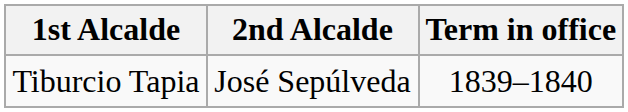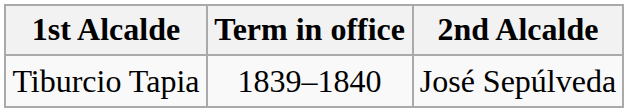columns swapped: 2nd Alcalde <-> Term in office
